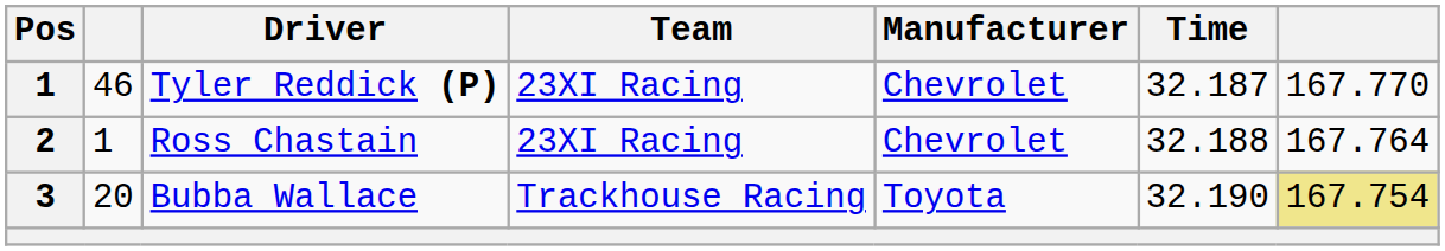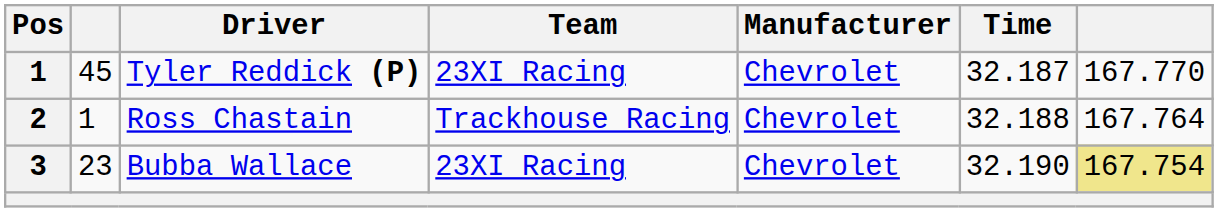Tyler Reddick (P) | column 2: 46 -> 45
Ross Chastain | Team: 23XI Racing -> Trackhouse Racing
Bubba Wallace | column 2: 20 -> 23
Bubba Wallace | Team: Trackhouse Racing -> 23XI Racing
Bubba Wallace | Manufacturer: Toyota -> Chevrolet
